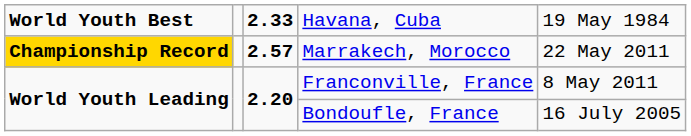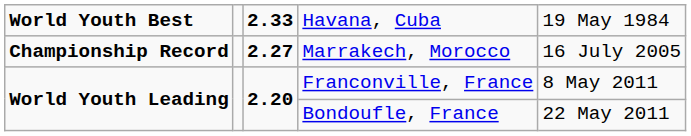Marrakech, Morocco | column 1: gold background -> no background
Marrakech, Morocco | column 3: 2.57 -> 2.27
Marrakech, Morocco | column 5: 22 May 2011 -> 16 July 2005
Bondoufle, France | column 5: 16 July 2005 -> 22 May 2011
